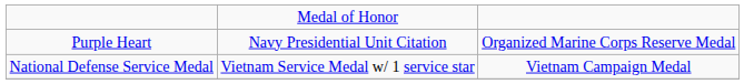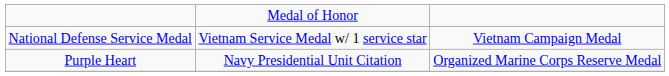rows swapped: Purple Heart <-> National Defense Service Medal
